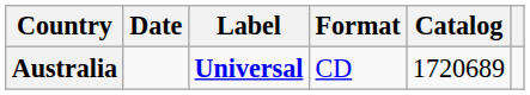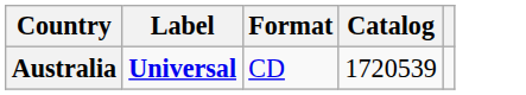- column: Date
Australia | Catalog: 1720689 -> 1720539
